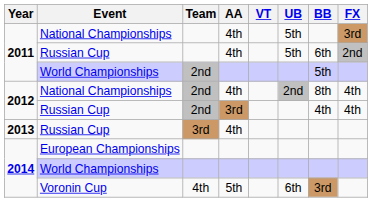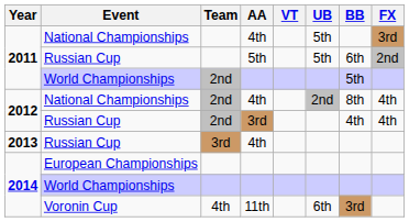2011 / Russian Cup | AA: 4th -> 5th
Voronin Cup | AA: 5th -> 11th
